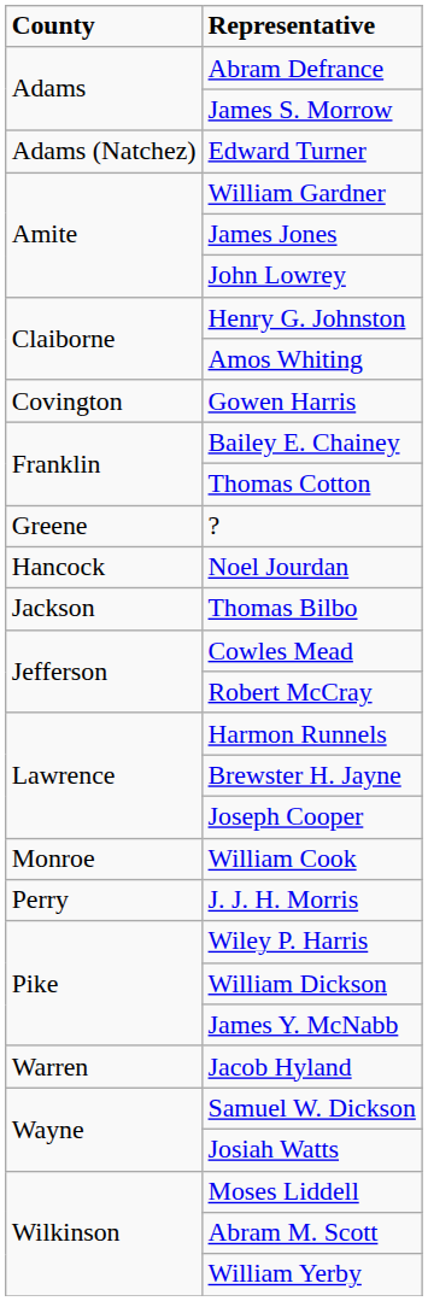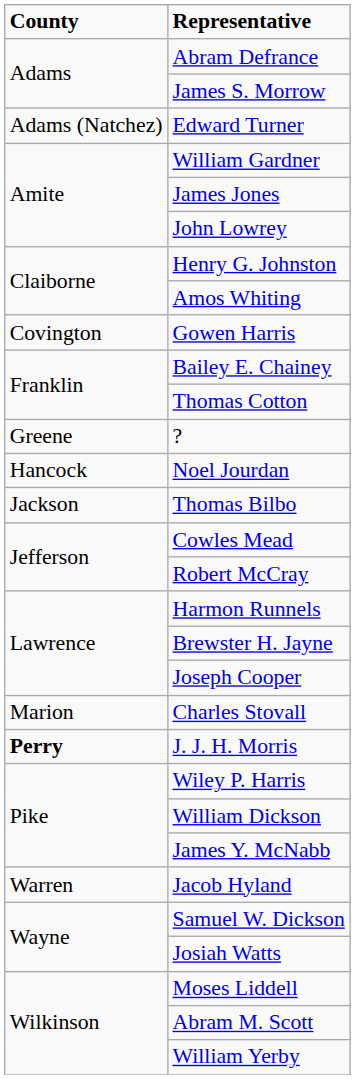+ row: Marion | Charles Stovall
- row: Monroe | William Cook
J. J. H. Morris | County: normal -> bold
